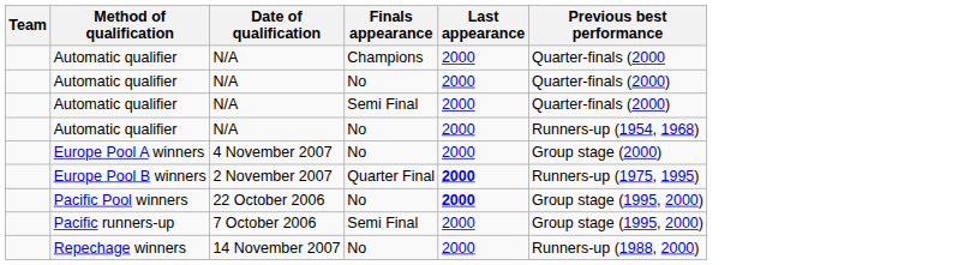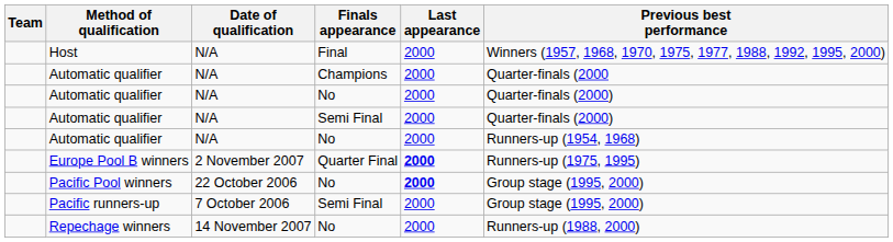+ row: Host | N/A | Final | 2000 | Winners (1957, 1968, 1970, 1975, 1977, 1988, 1992, 1995, 2000)
- row: Europe Pool A winners | 4 November 2007 | No | 2000 | Group stage (2000)
